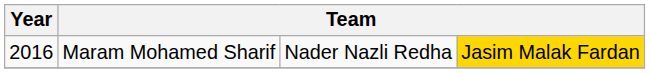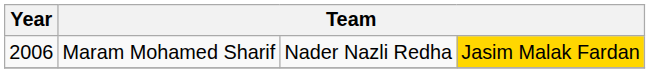Maram Mohamed Sharif | Year: 2016 -> 2006
